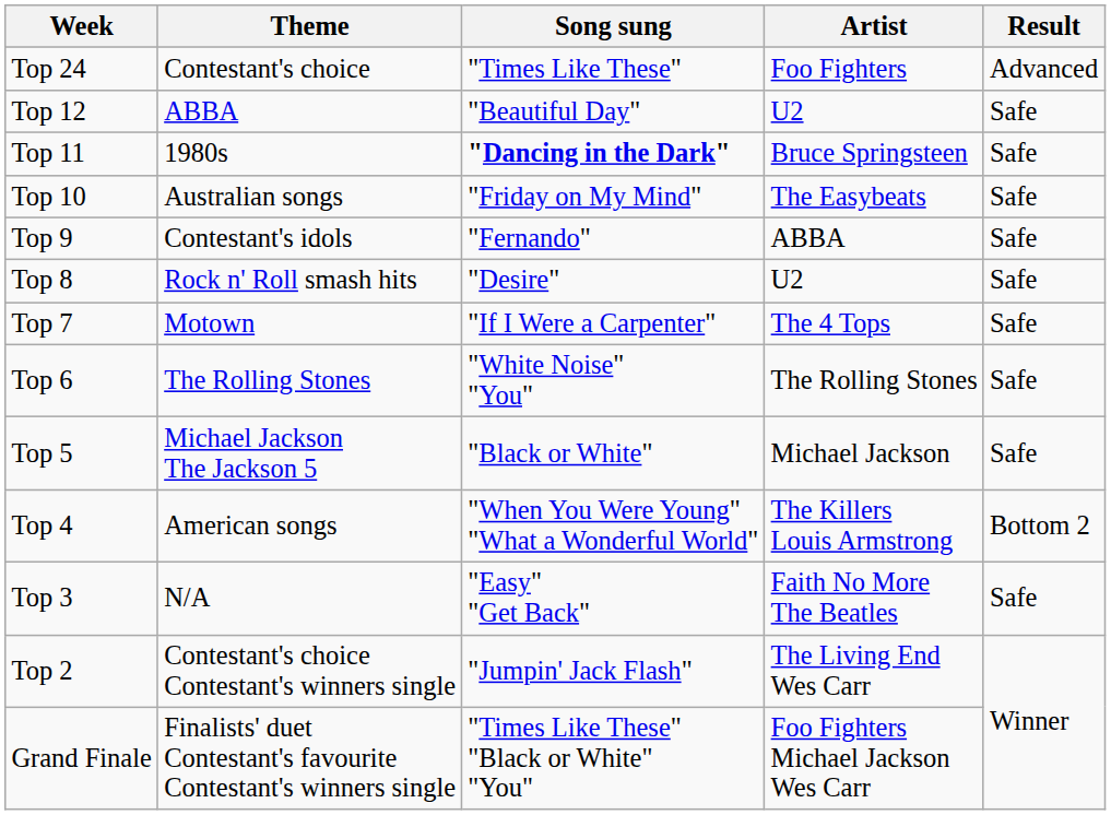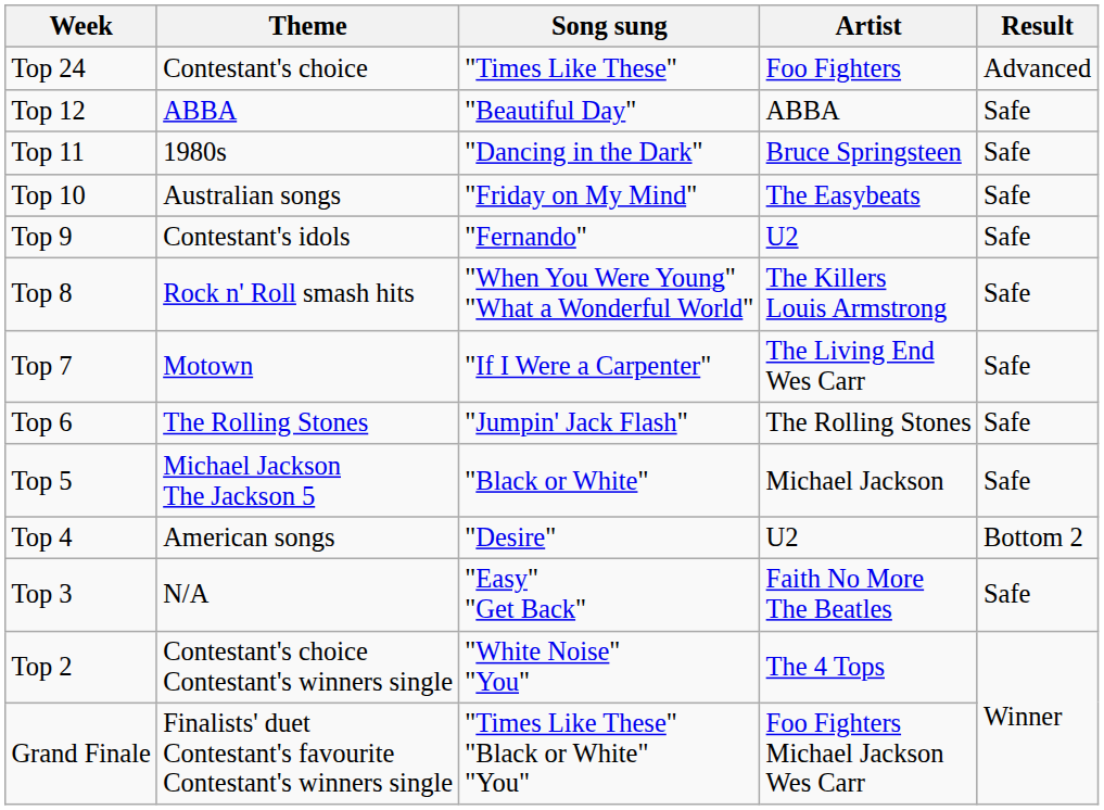Top 12 | Artist: U2 -> ABBA
Top 11 | Song sung: bold -> normal
Top 9 | Artist: ABBA -> U2
Top 8 | Song sung: "Desire" -> "When You Were Young" "What a Wonderful World"
Top 8 | Artist: U2 -> The Killers Louis Armstrong
Top 7 | Artist: The 4 Tops -> The Living End Wes Carr
Top 6 | Song sung: "White Noise" "You" -> "Jumpin' Jack Flash"
Top 4 | Song sung: "When You Were Young" "What a Wonderful World" -> "Desire"
Top 4 | Artist: The Killers Louis Armstrong -> U2
Top 2 | Song sung: "Jumpin' Jack Flash" -> "White Noise" "You"
Top 2 | Artist: The Living End Wes Carr -> The 4 Tops
